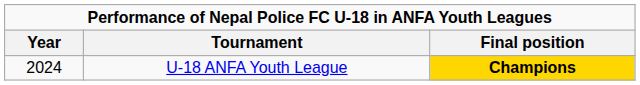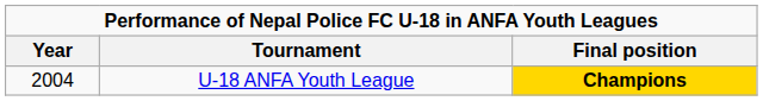U-18 ANFA Youth League | Year: 2024 -> 2004
